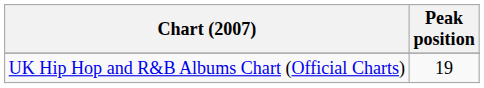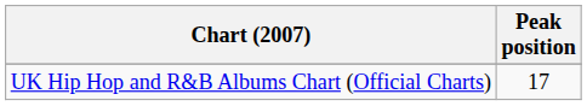UK Hip Hop and R&B Albums Chart (Official Charts) | Peak position: 19 -> 17
